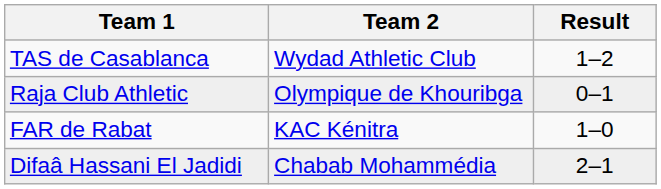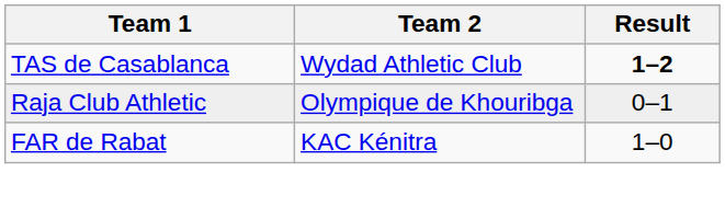TAS de Casablanca | Result: normal -> bold
- row: Difaâ Hassani El Jadidi | Chabab Mohammédia | 2–1
